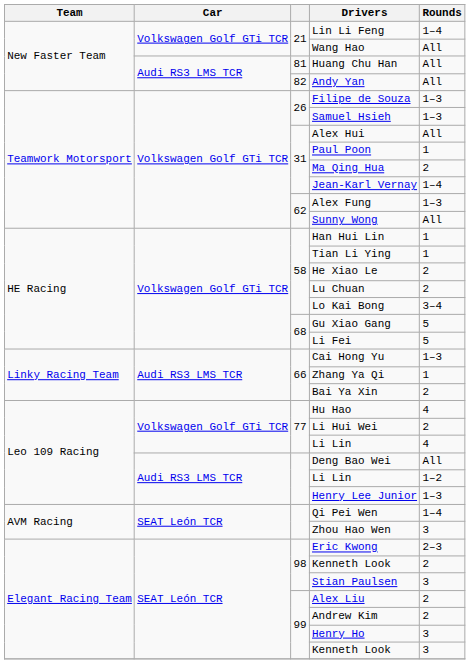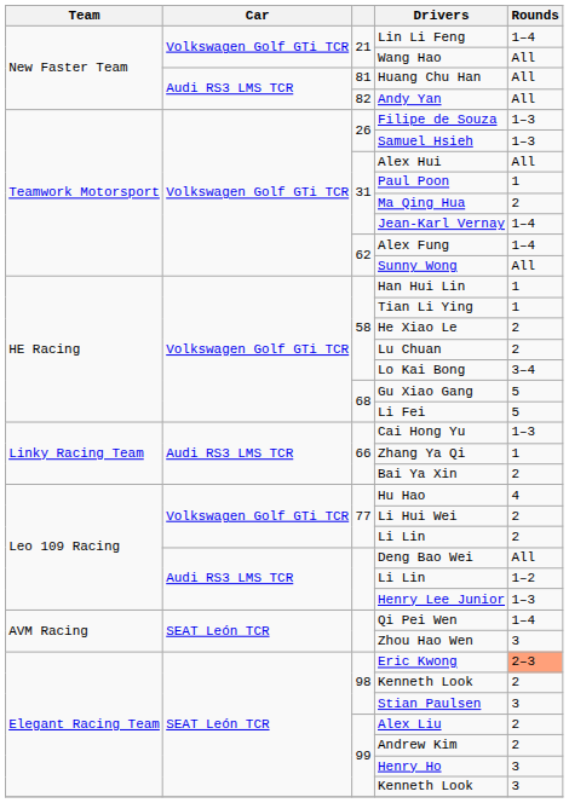Alex Fung | Rounds: 1–3 -> 1–4
77 / Li Lin | Rounds: 4 -> 2
Eric Kwong | Rounds: no background -> lightsalmon background
